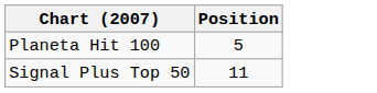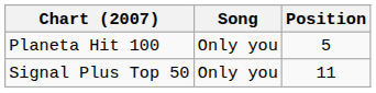+ column: Song | Only you | Only you
